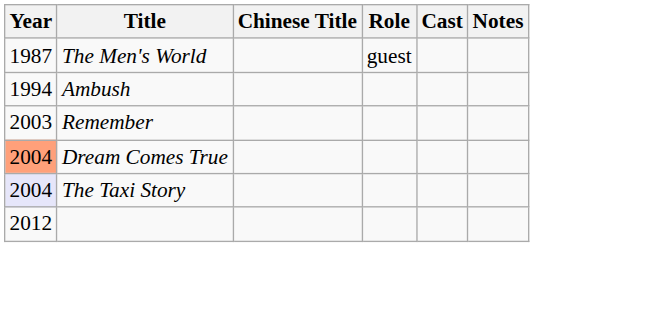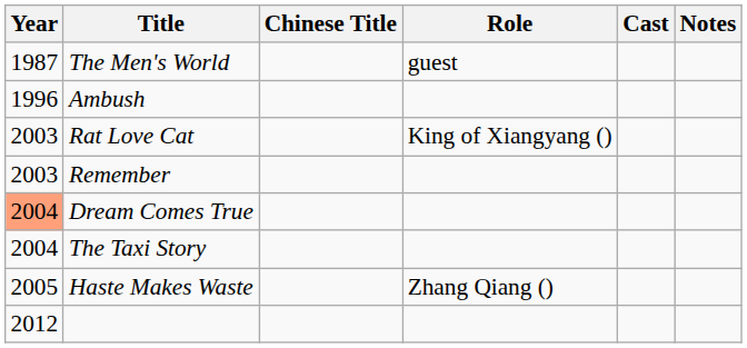Ambush | Year: 1994 -> 1996
+ row: 2003 | Rat Love Cat | King of Xiangyang ()
The Taxi Story | Year: lavender background -> no background
+ row: 2005 | Haste Makes Waste | Zhang Qiang ()
